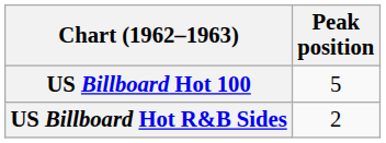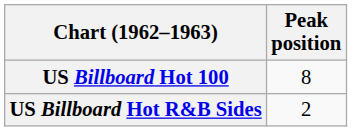US Billboard Hot 100 | Peak position: 5 -> 8
